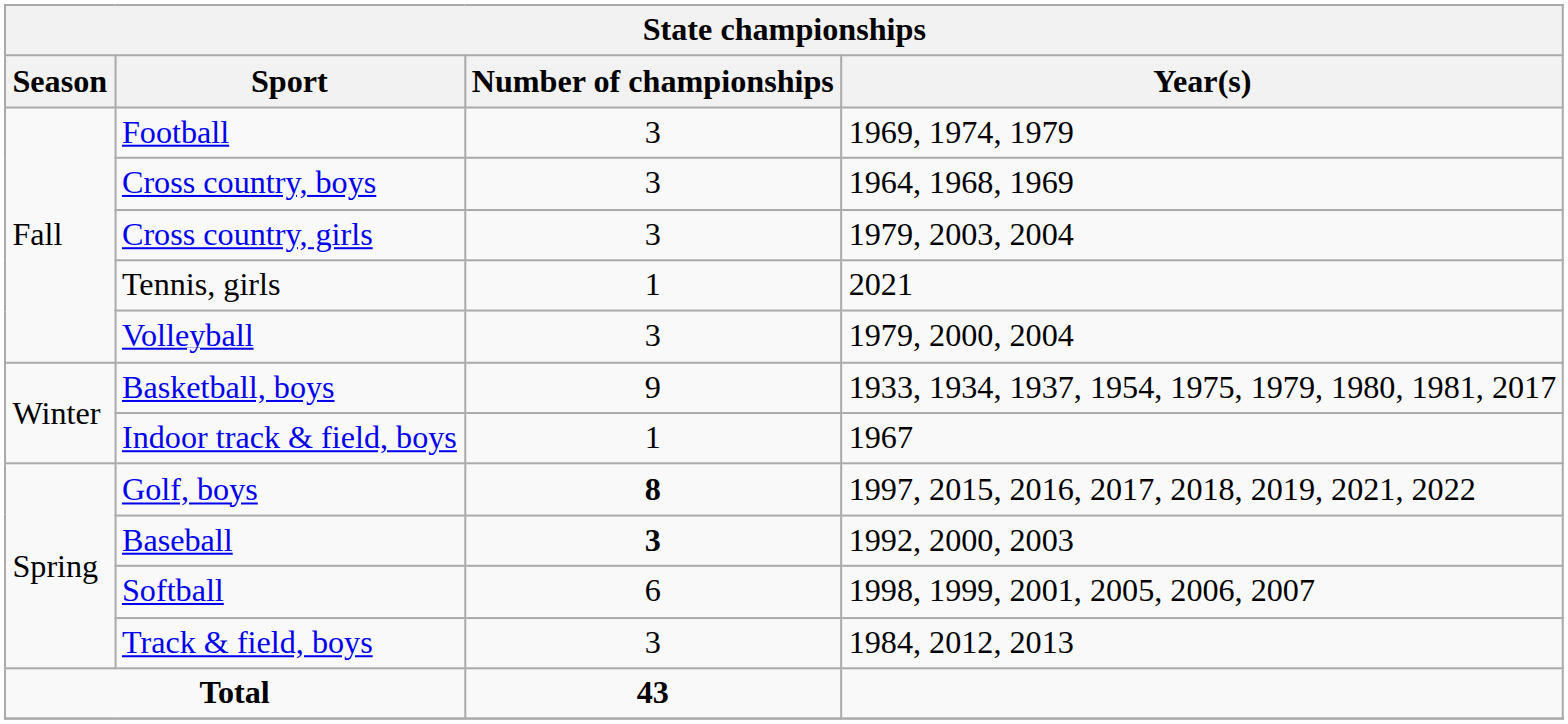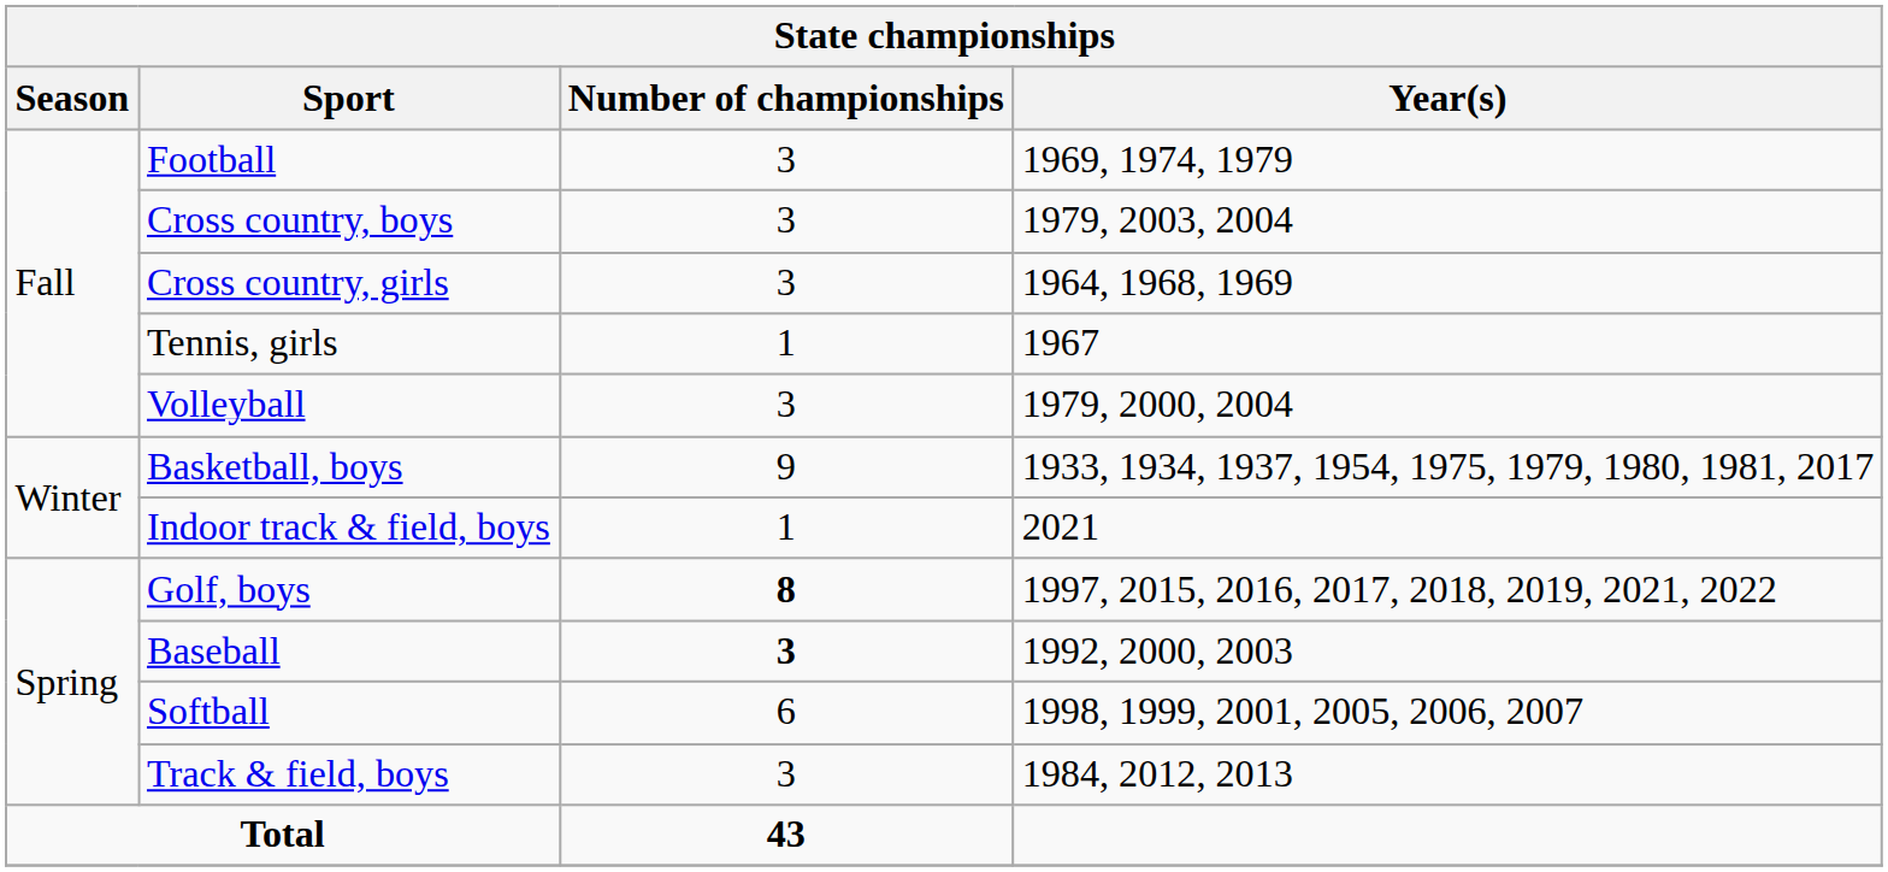Cross country, boys | Year(s): 1964, 1968, 1969 -> 1979, 2003, 2004
Cross country, girls | Year(s): 1979, 2003, 2004 -> 1964, 1968, 1969
Tennis, girls | Year(s): 2021 -> 1967
Indoor track & field, boys | Year(s): 1967 -> 2021
